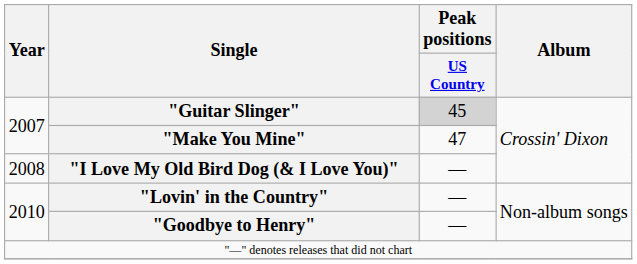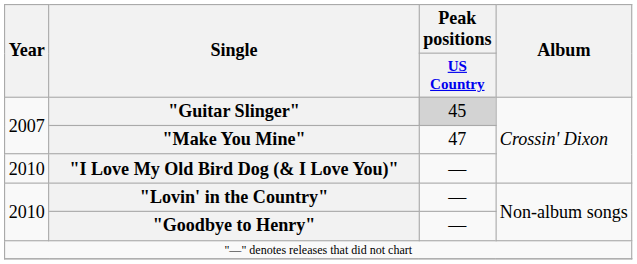"I Love My Old Bird Dog (& I Love You)" | Year: 2008 -> 2010
